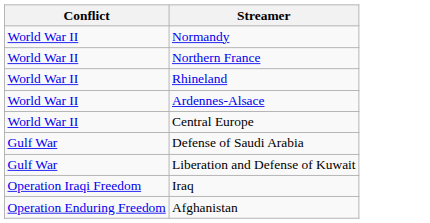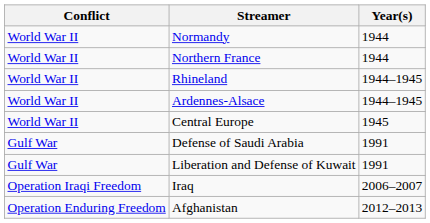+ column: Year(s) | 1944 | 1944 | 1944–1945 | 1944–1945 | 1945 | 1991 | 1991 | 2006–2007 | 2012–2013
